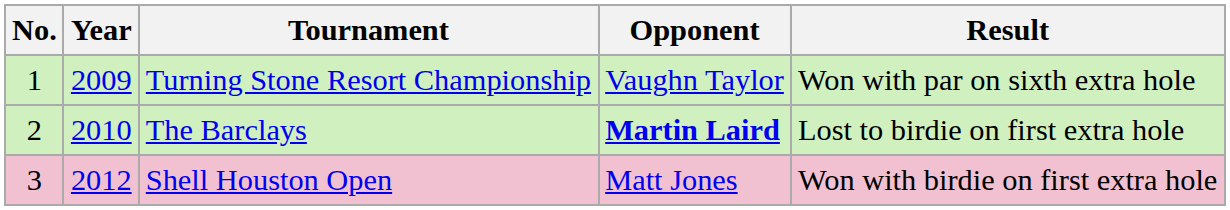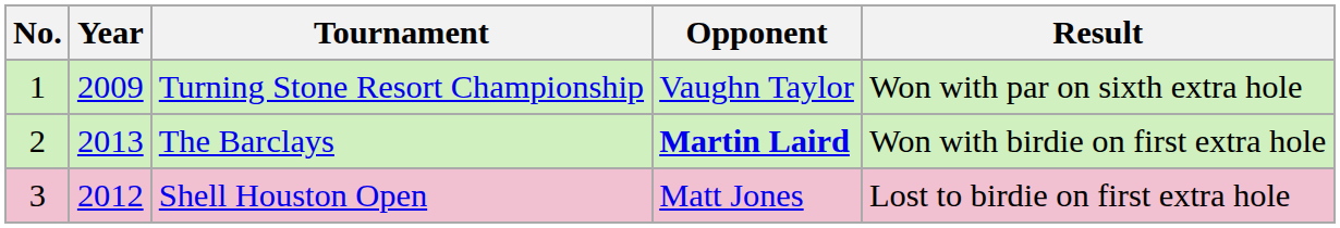The Barclays | Year: 2010 -> 2013
The Barclays | Result: Lost to birdie on first extra hole -> Won with birdie on first extra hole
Shell Houston Open | Result: Won with birdie on first extra hole -> Lost to birdie on first extra hole
